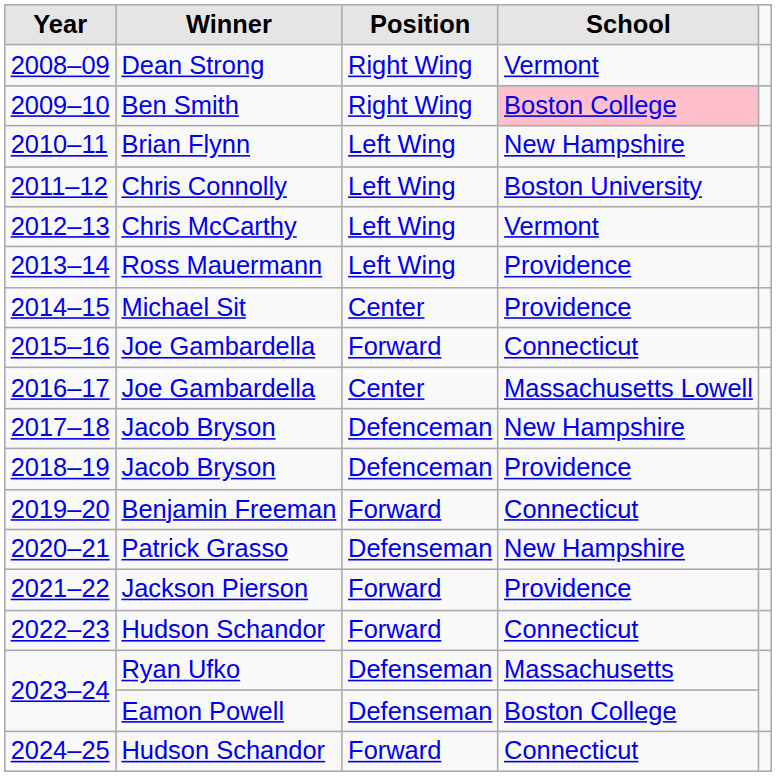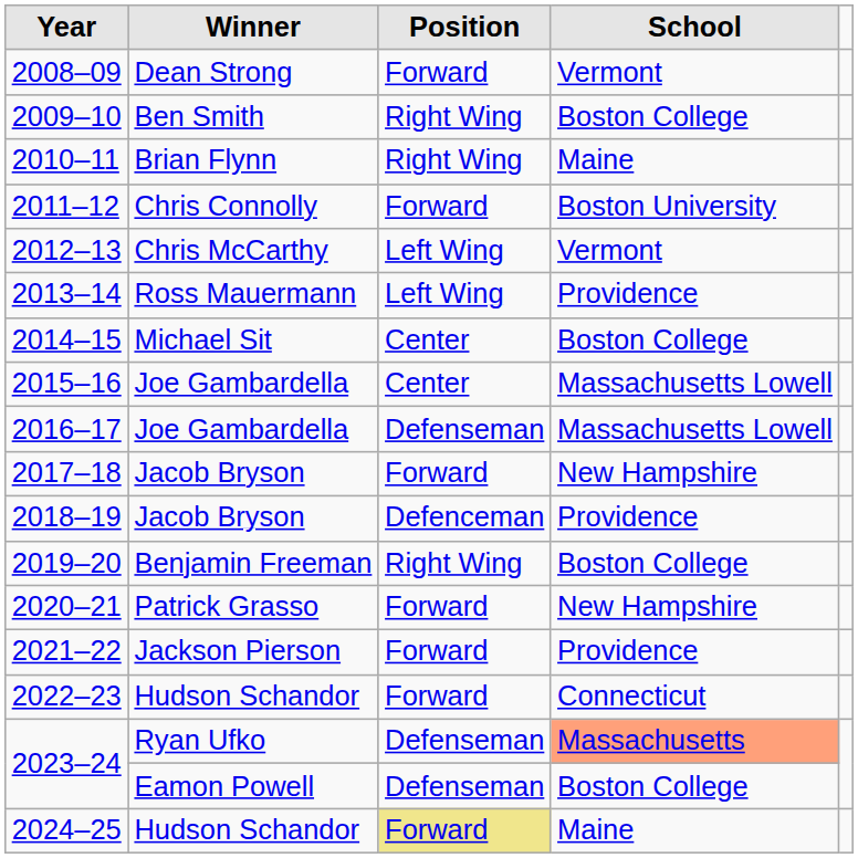2008–09 | Position: Right Wing -> Forward
2009–10 | School: pink background -> no background
2010–11 | Position: Left Wing -> Right Wing
2010–11 | School: New Hampshire -> Maine
2011–12 | Position: Left Wing -> Forward
2014–15 | School: Providence -> Boston College
2015–16 | Position: Forward -> Center
2015–16 | School: Connecticut -> Massachusetts Lowell
2016–17 | Position: Center -> Defenseman
2017–18 | Position: Defenceman -> Forward
2019–20 | Position: Forward -> Right Wing
2019–20 | School: Connecticut -> Boston College
2020–21 | Position: Defenseman -> Forward
2023–24 / Ryan Ufko | School: no background -> lightsalmon background
2024–25 | Position: no background -> khaki background
2024–25 | School: Connecticut -> Maine
